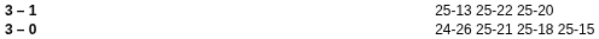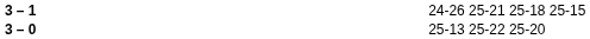3 – 1 | column 4: 25-13 25-22 25-20 -> 24-26 25-21 25-18 25-15
3 – 0 | column 4: 24-26 25-21 25-18 25-15 -> 25-13 25-22 25-20
